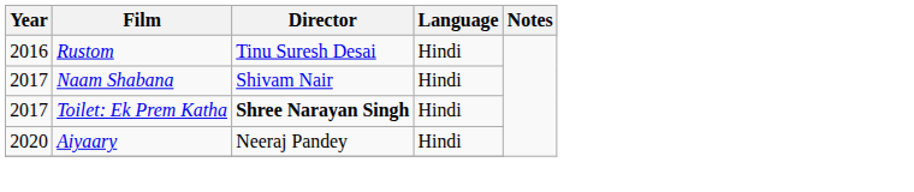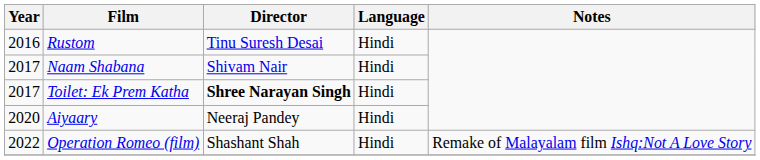+ row: 2022 | Operation Romeo (film) | Shashant Shah | Hindi | Remake of Malayalam film Ishq:Not A Love Story
